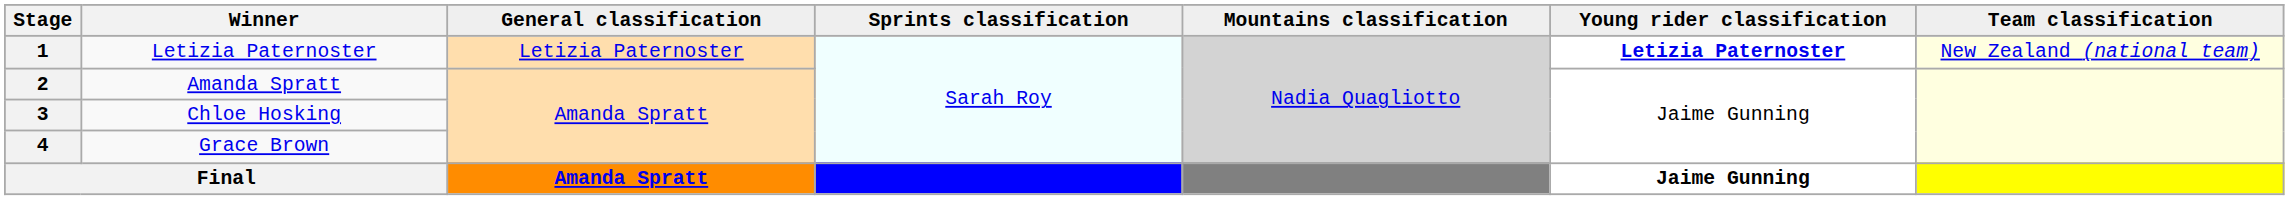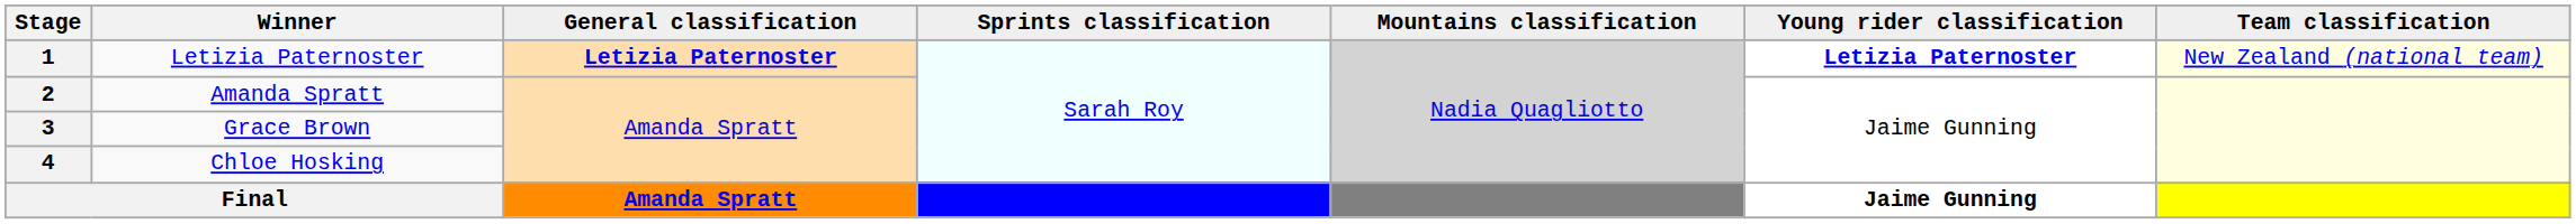1 | General classification: normal -> bold
3 | Winner: Chloe Hosking -> Grace Brown
4 | Winner: Grace Brown -> Chloe Hosking
